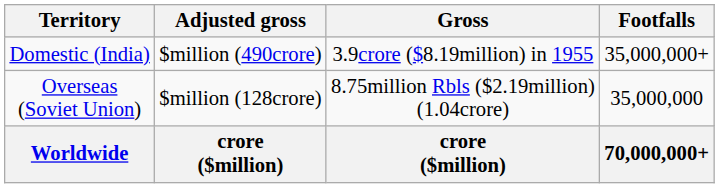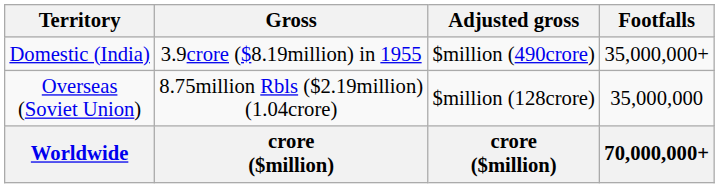columns swapped: Gross <-> Adjusted gross
